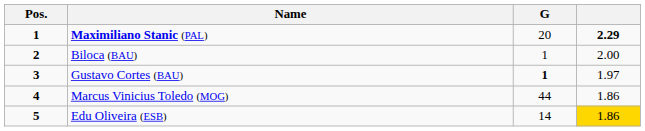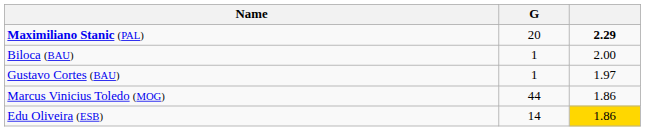- column: Pos. | 1 | 2 | 3 | 4 | 5
Gustavo Cortes (BAU) | G: bold -> normal
